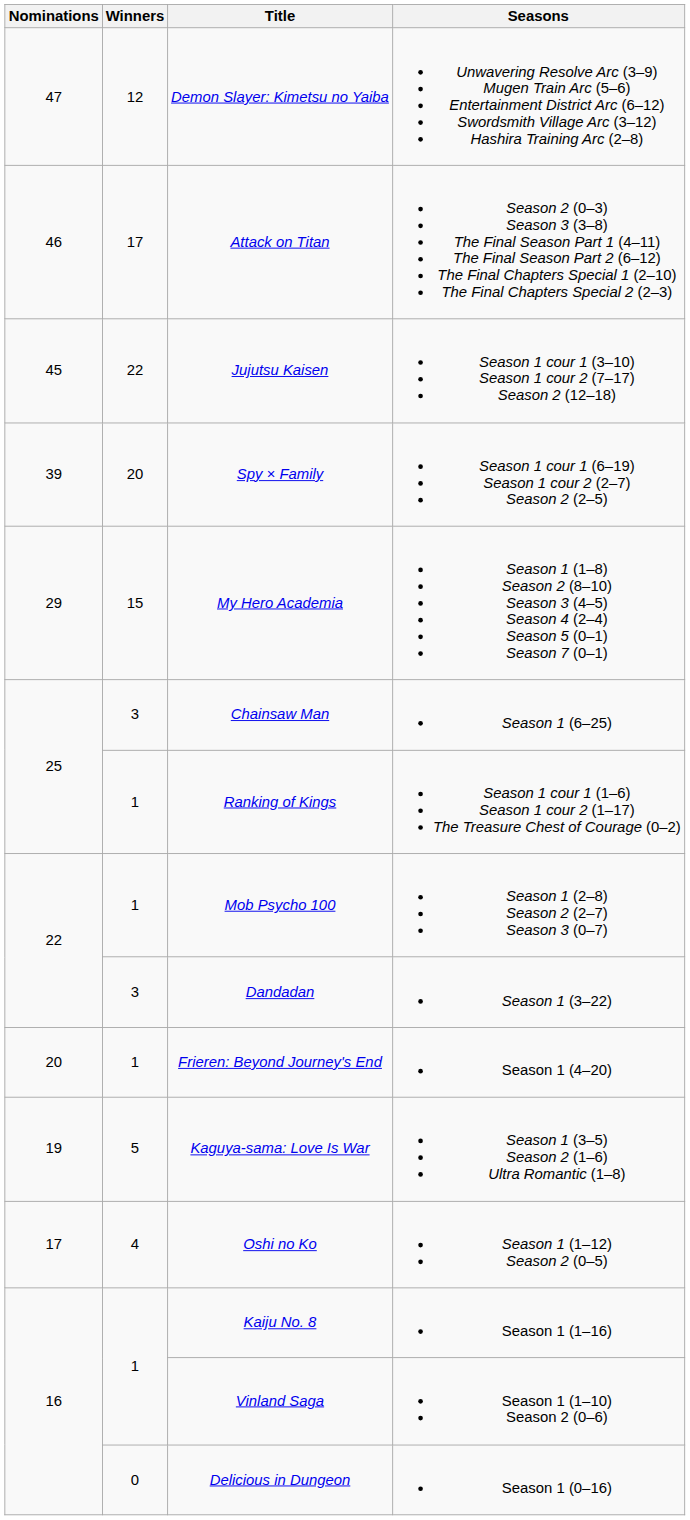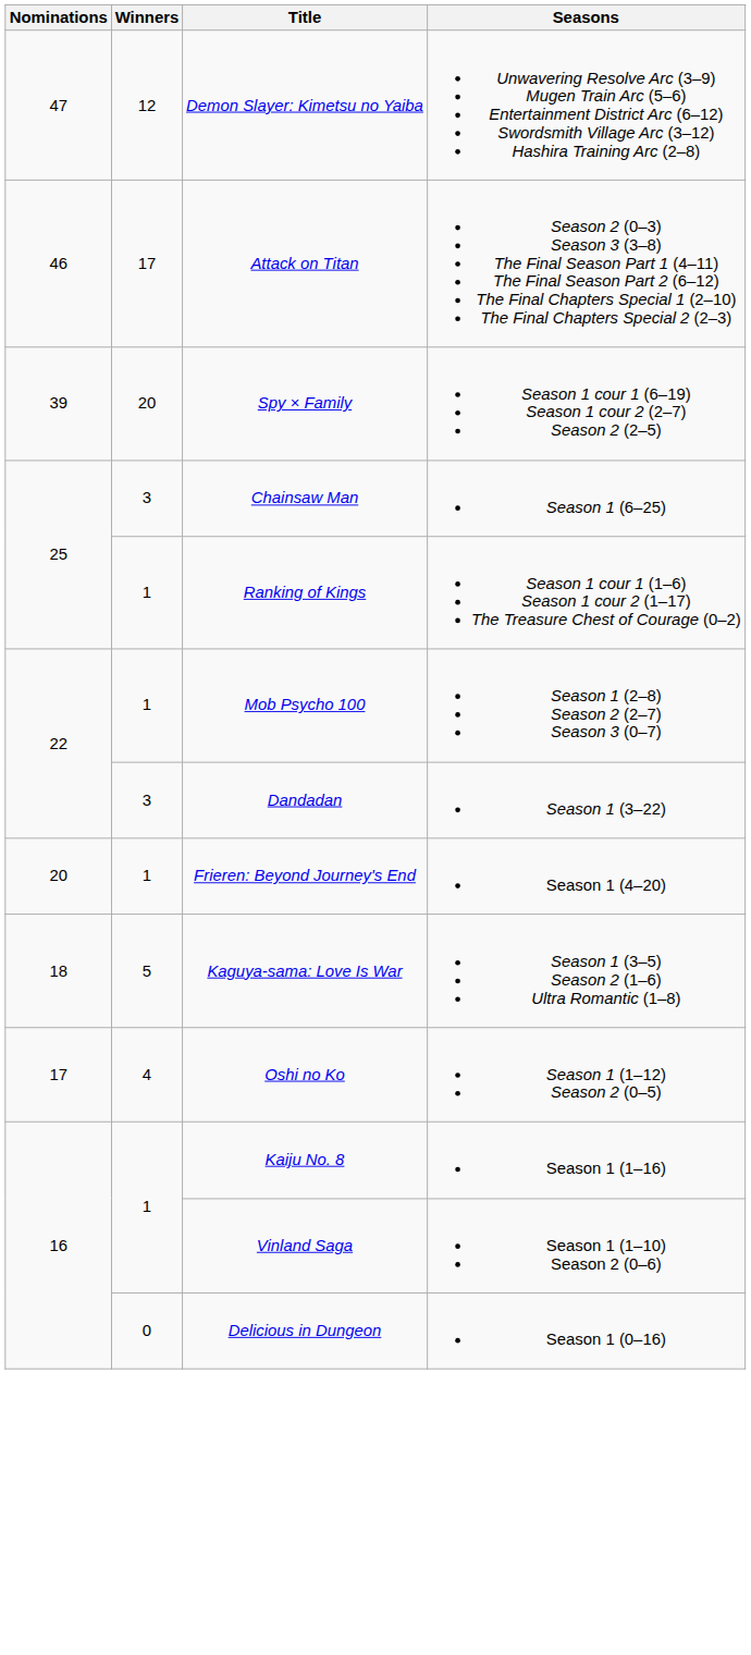- row: 45 | 22 | Jujutsu Kaisen | Season 1 cour 1 (3–10) Season 1 cour 2 (7–17) Season 2 (12–18)
- row: 29 | 15 | My Hero Academia | Season 1 (1–8) Season 2 (8–10) Season 3 (4–5) Season 4 (2–4) Season 5 (0–1) Season 7 (0–1)
Kaguya-sama: Love Is War | Nominations: 19 -> 18
